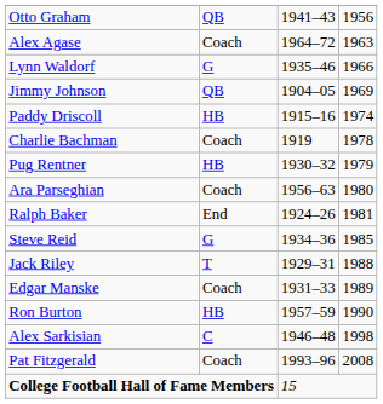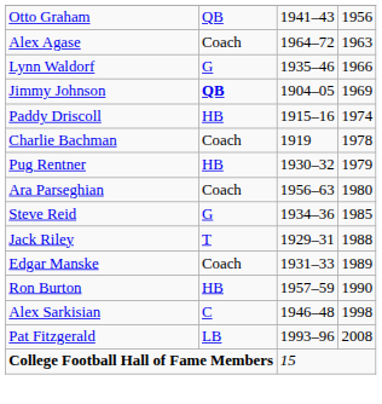Jimmy Johnson | column 2: normal -> bold
- row: Ralph Baker | End | 1924–26 | 1981
Pat Fitzgerald | column 2: Coach -> LB
